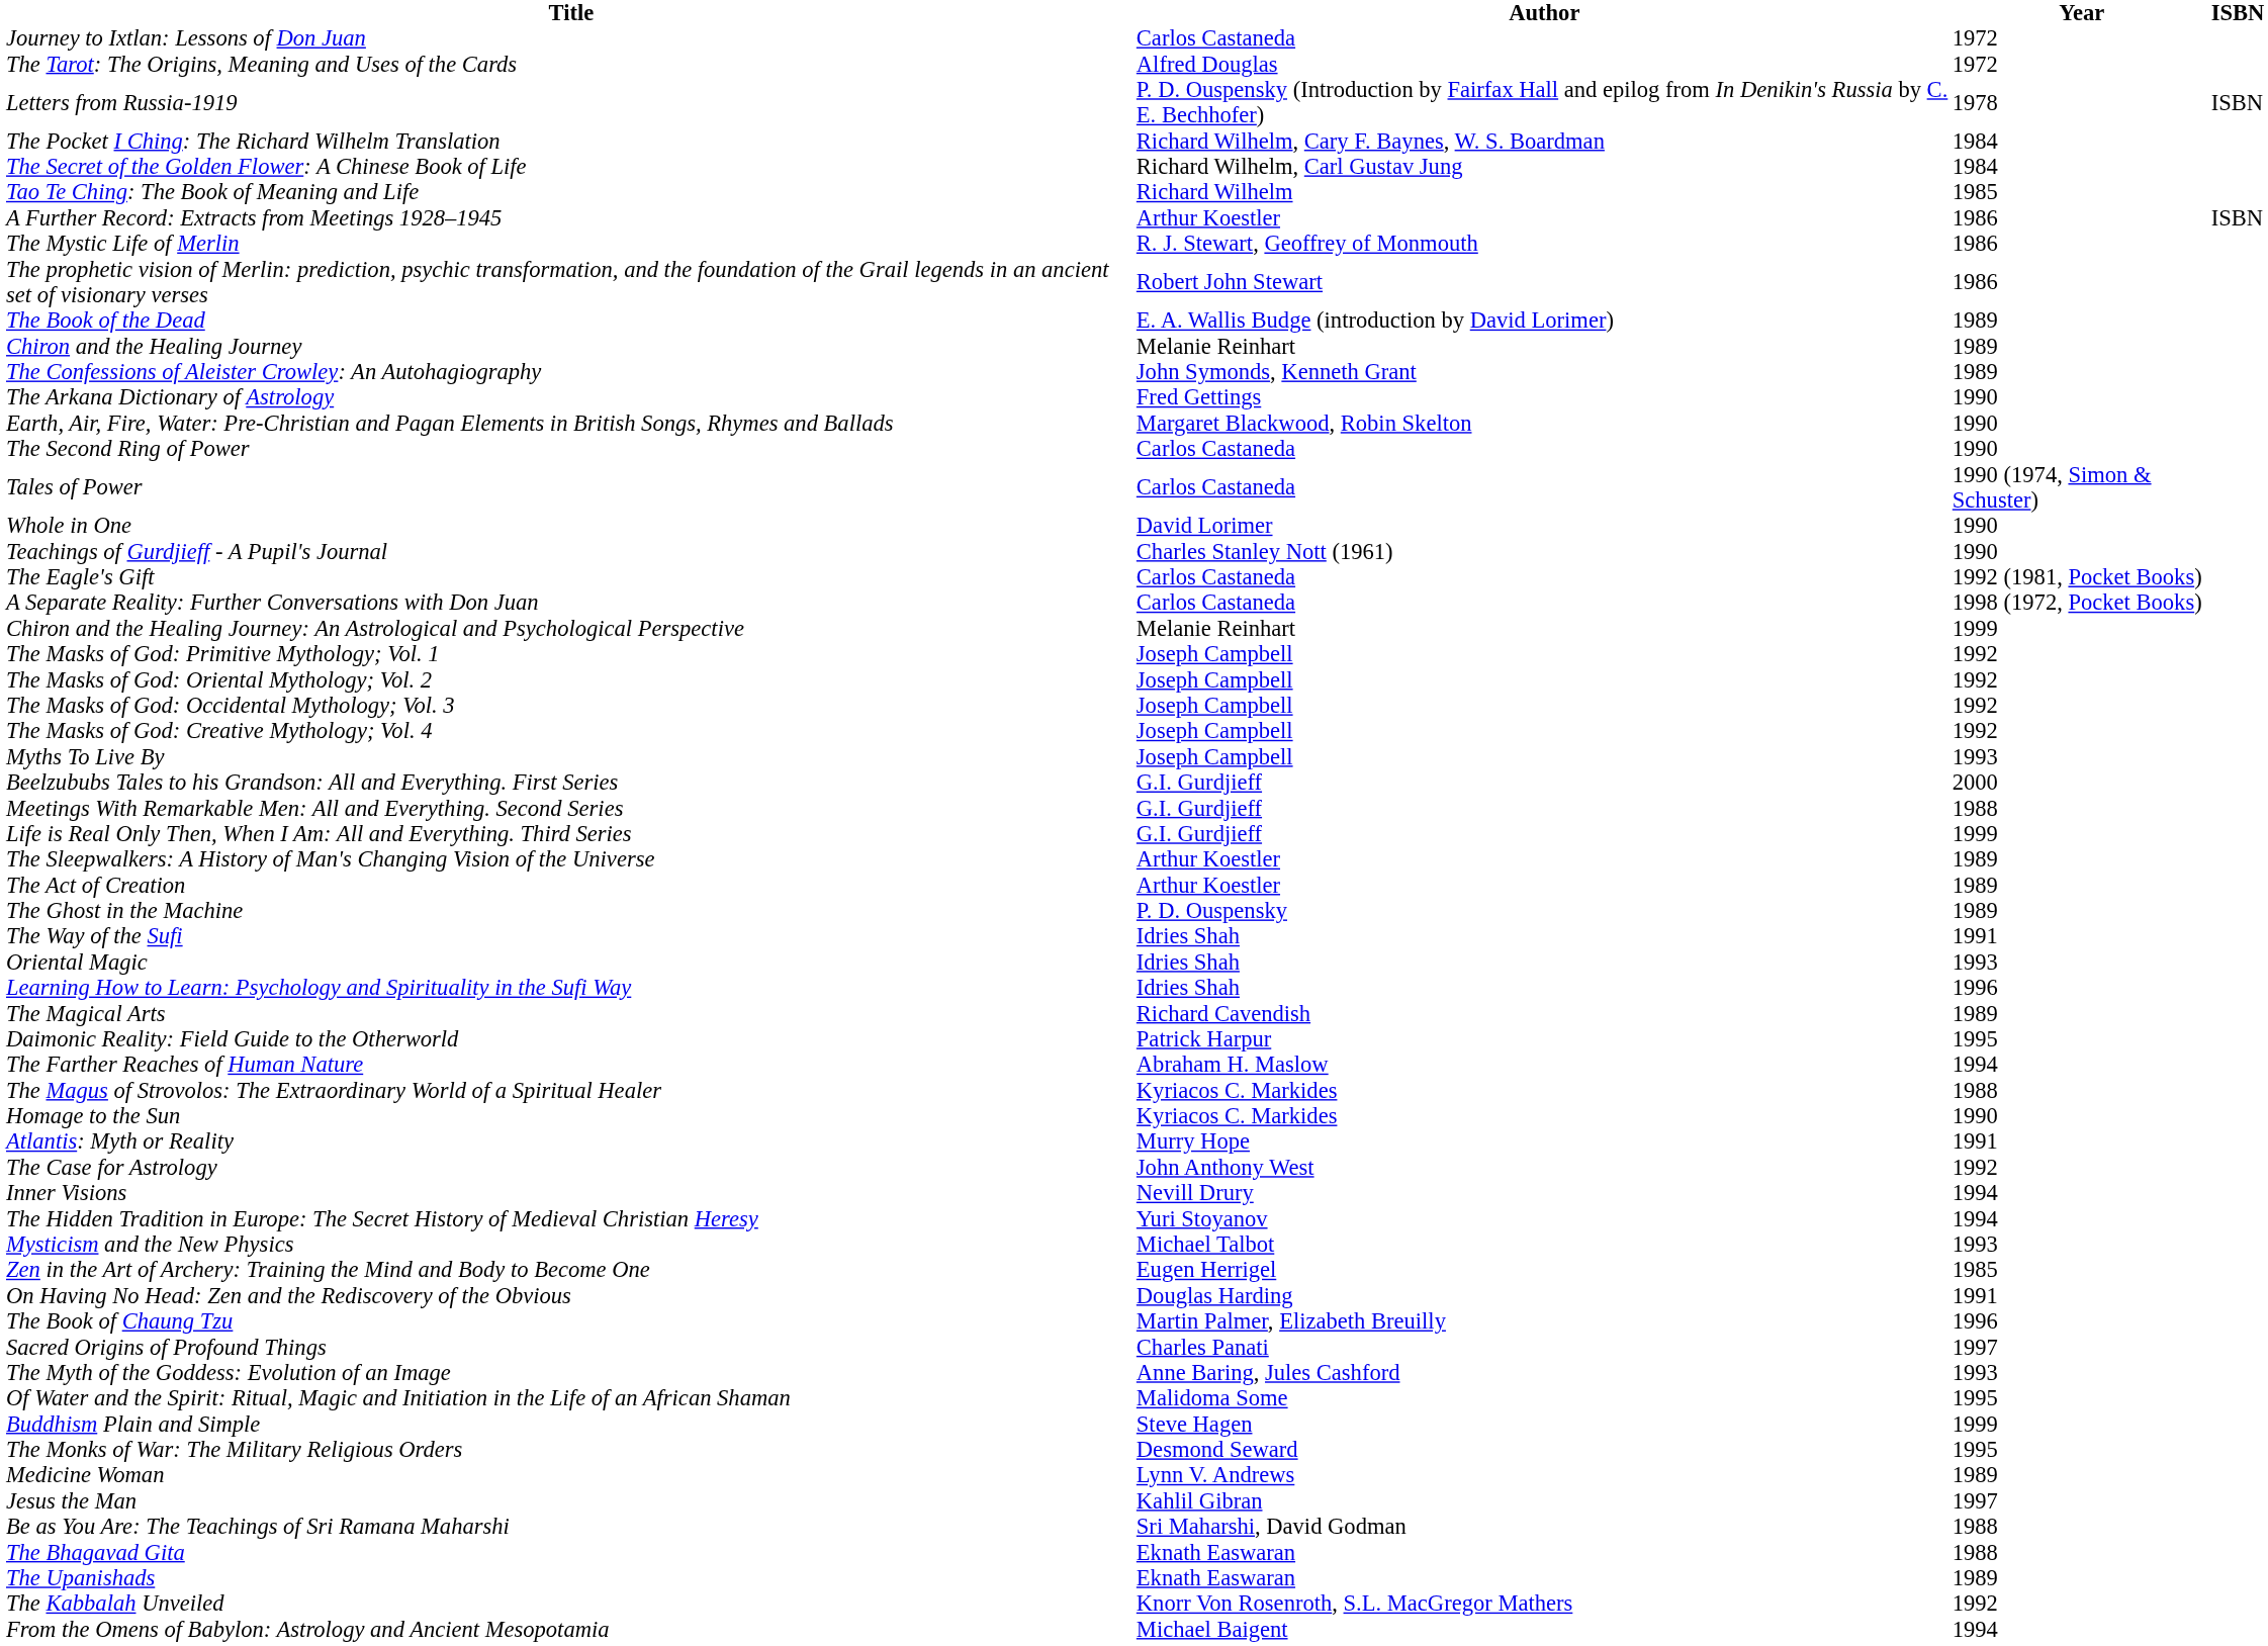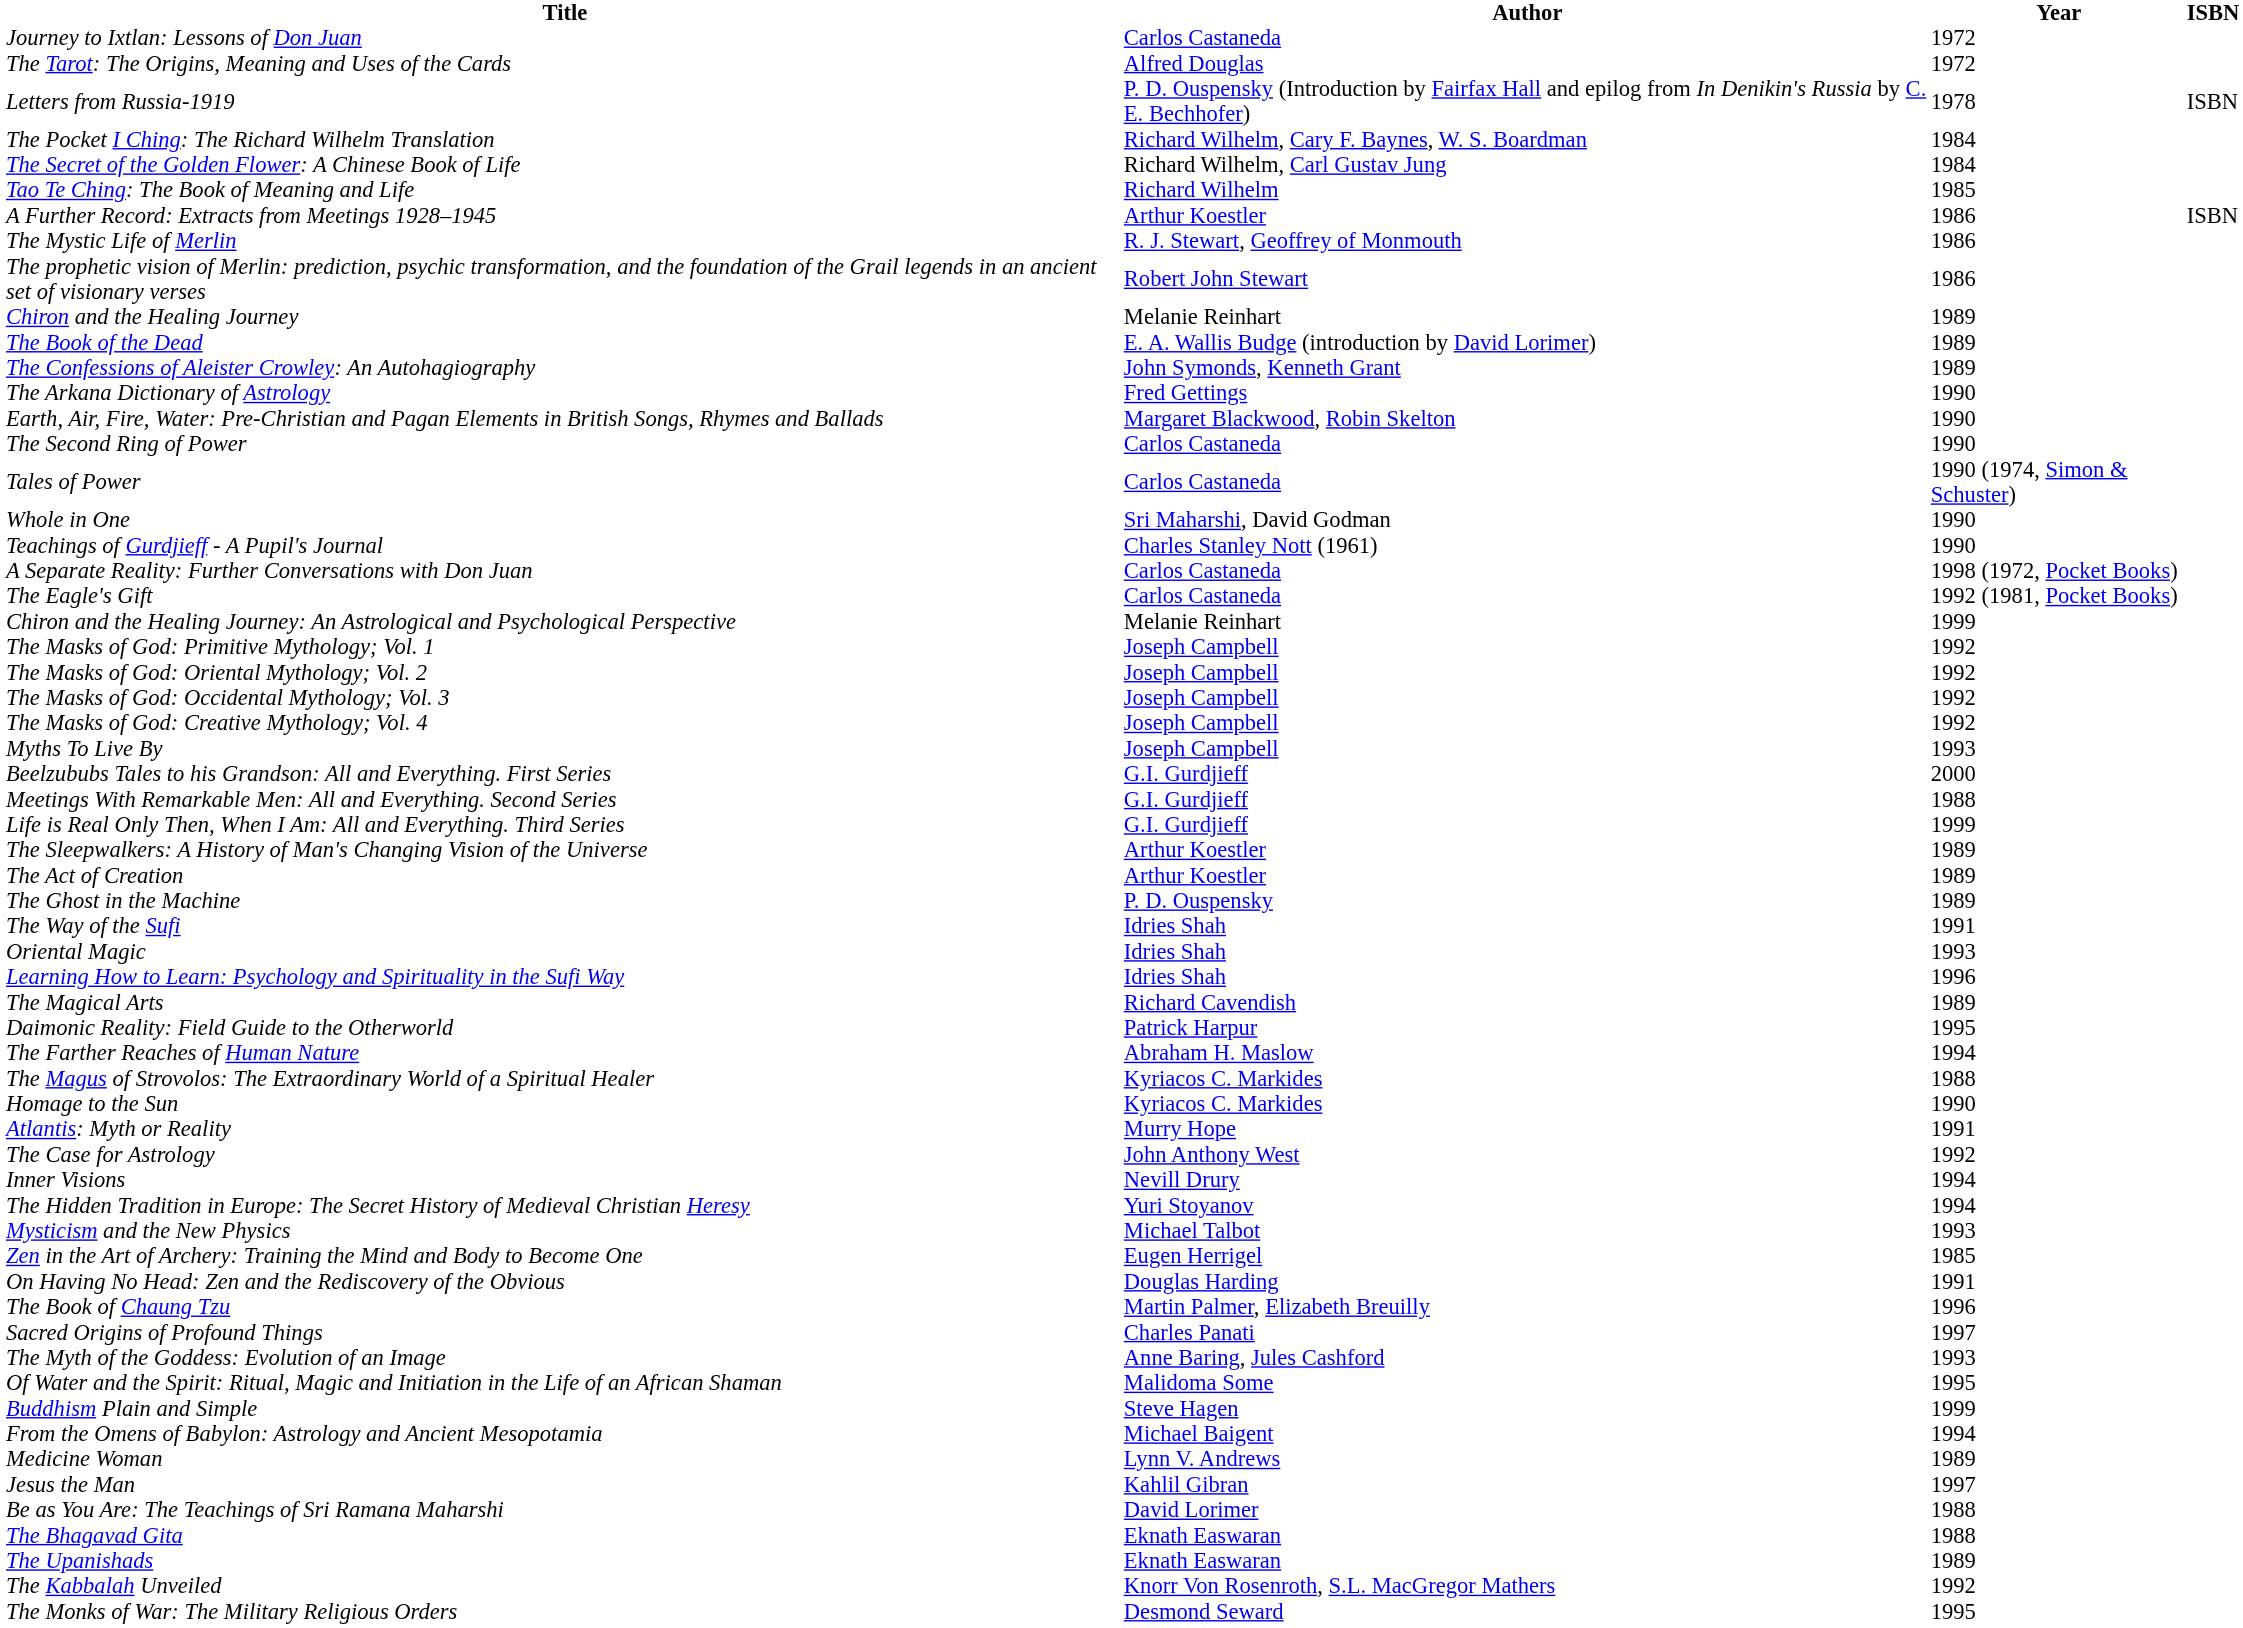rows swapped: The Book of the Dead <-> Chiron and the Healing Journey
Whole in One | Author: David Lorimer -> Sri Maharshi, David Godman
rows swapped: The Eagle's Gift <-> A Separate Reality: Further Conversations with Don Juan
rows swapped: The Monks of War: The Military Religious Orders <-> From the Omens of Babylon: Astrology and Ancient Mesopotamia
Be as You Are: The Teachings of Sri Ramana Maharshi | Author: Sri Maharshi, David Godman -> David Lorimer
